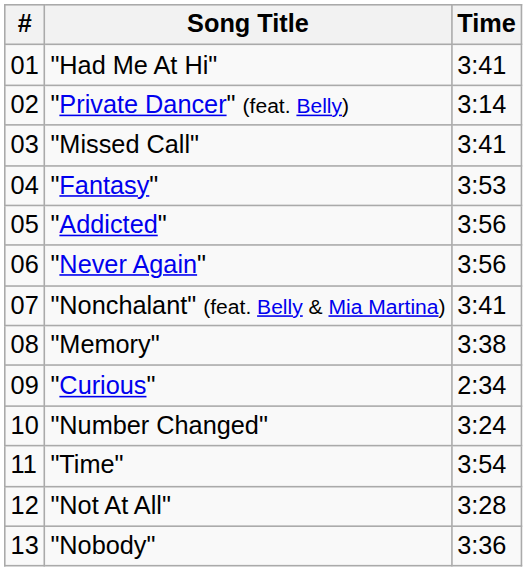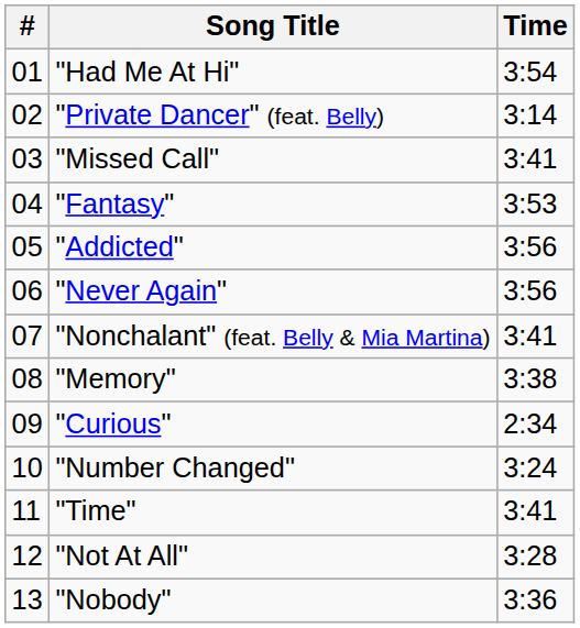"Had Me At Hi" | Time: 3:41 -> 3:54
"Time" | Time: 3:54 -> 3:41
